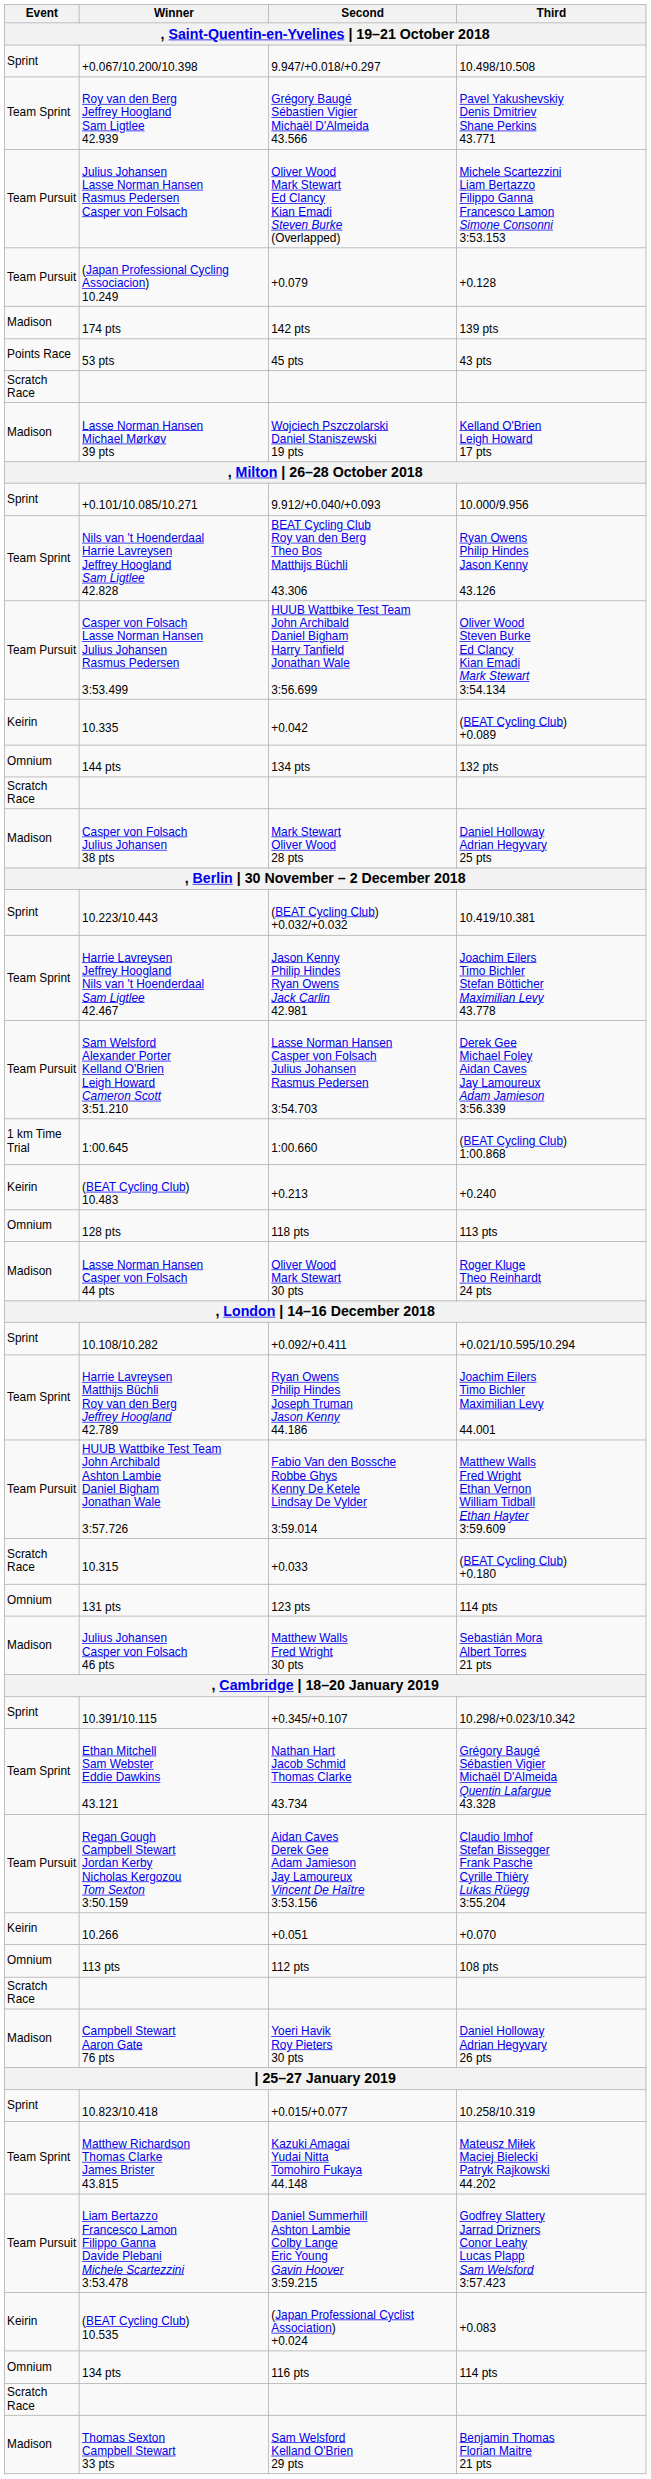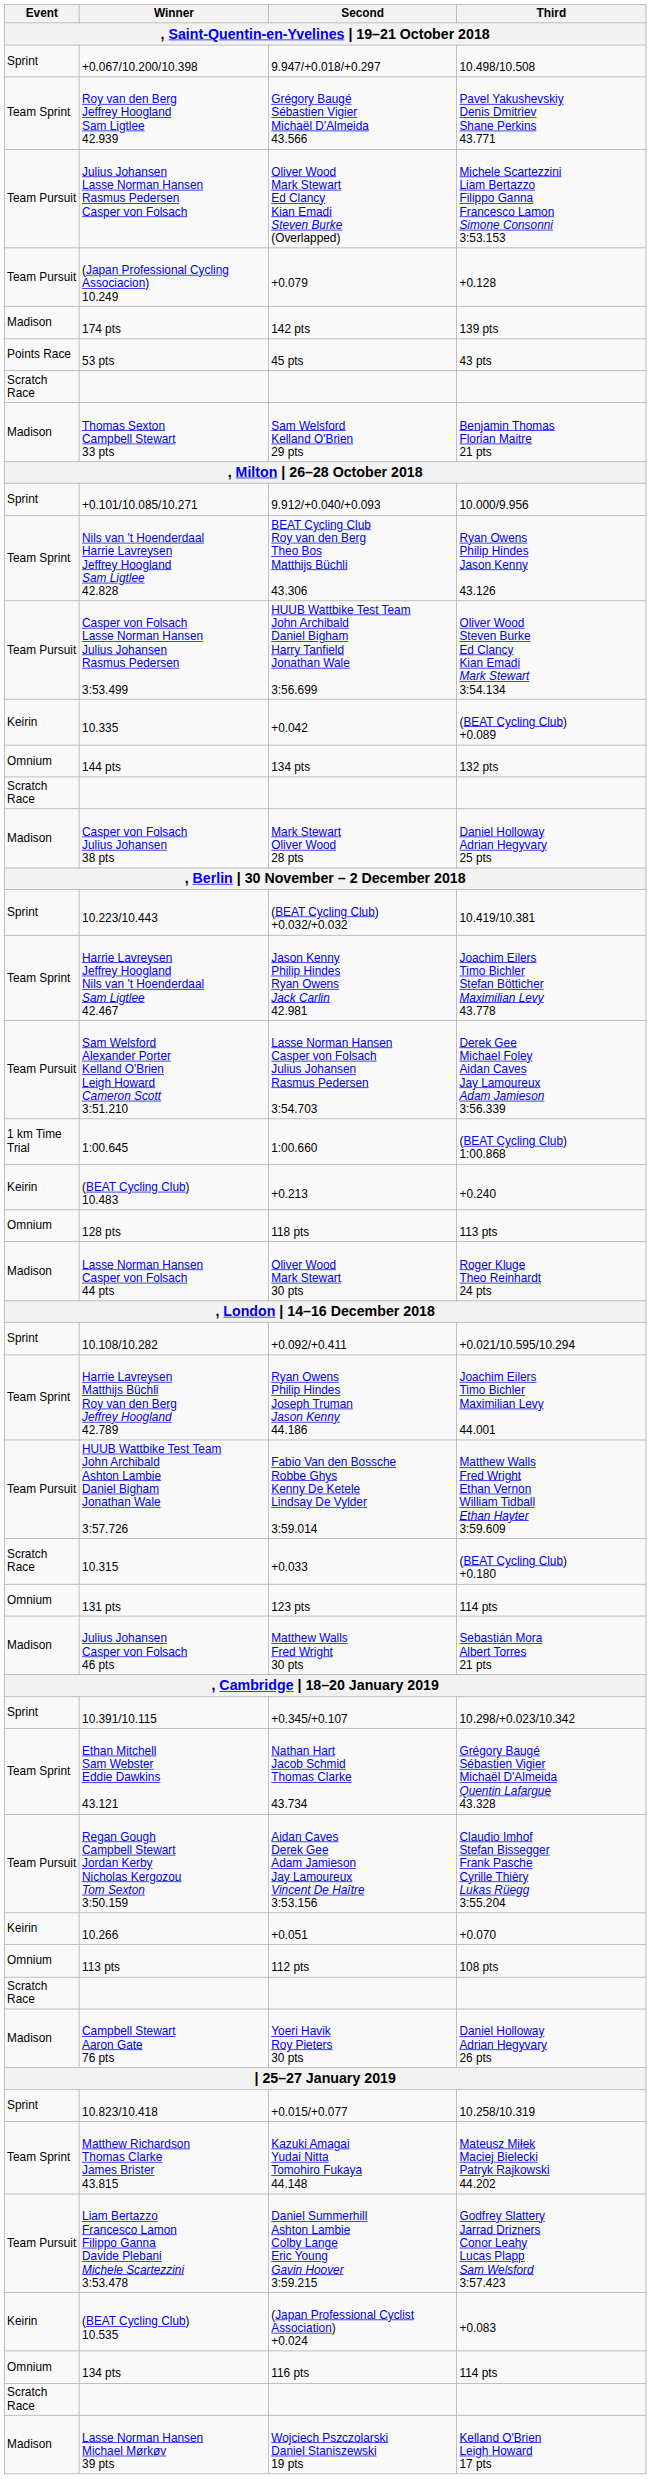rows swapped: Lasse Norman Hansen Michael Mørkøv 39 pts <-> Thomas Sexton Campbell Stewart 33 pts
